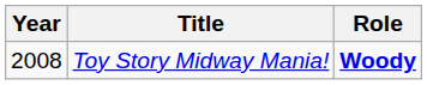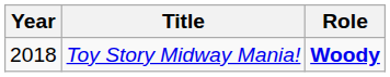Toy Story Midway Mania! | Year: 2008 -> 2018
